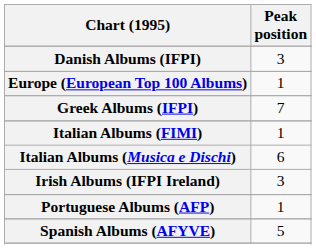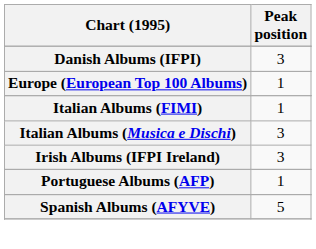- row: Greek Albums (IFPI) | 7
Italian Albums (Musica e Dischi) | Peak position: 6 -> 3
